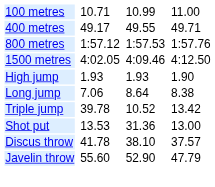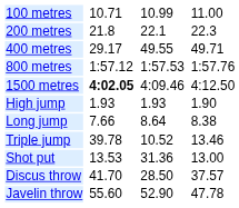+ row: 200 metres | 21.8 | 22.1 | 22.3
400 metres | column 3: 49.17 -> 29.17
1500 metres | column 3: normal -> bold
Long jump | column 3: 7.06 -> 7.66
Triple jump | column 7: 13.42 -> 13.46
Discus throw | column 3: 41.78 -> 41.70
Discus throw | column 5: 38.10 -> 28.50
Javelin throw | column 7: 47.79 -> 47.78
